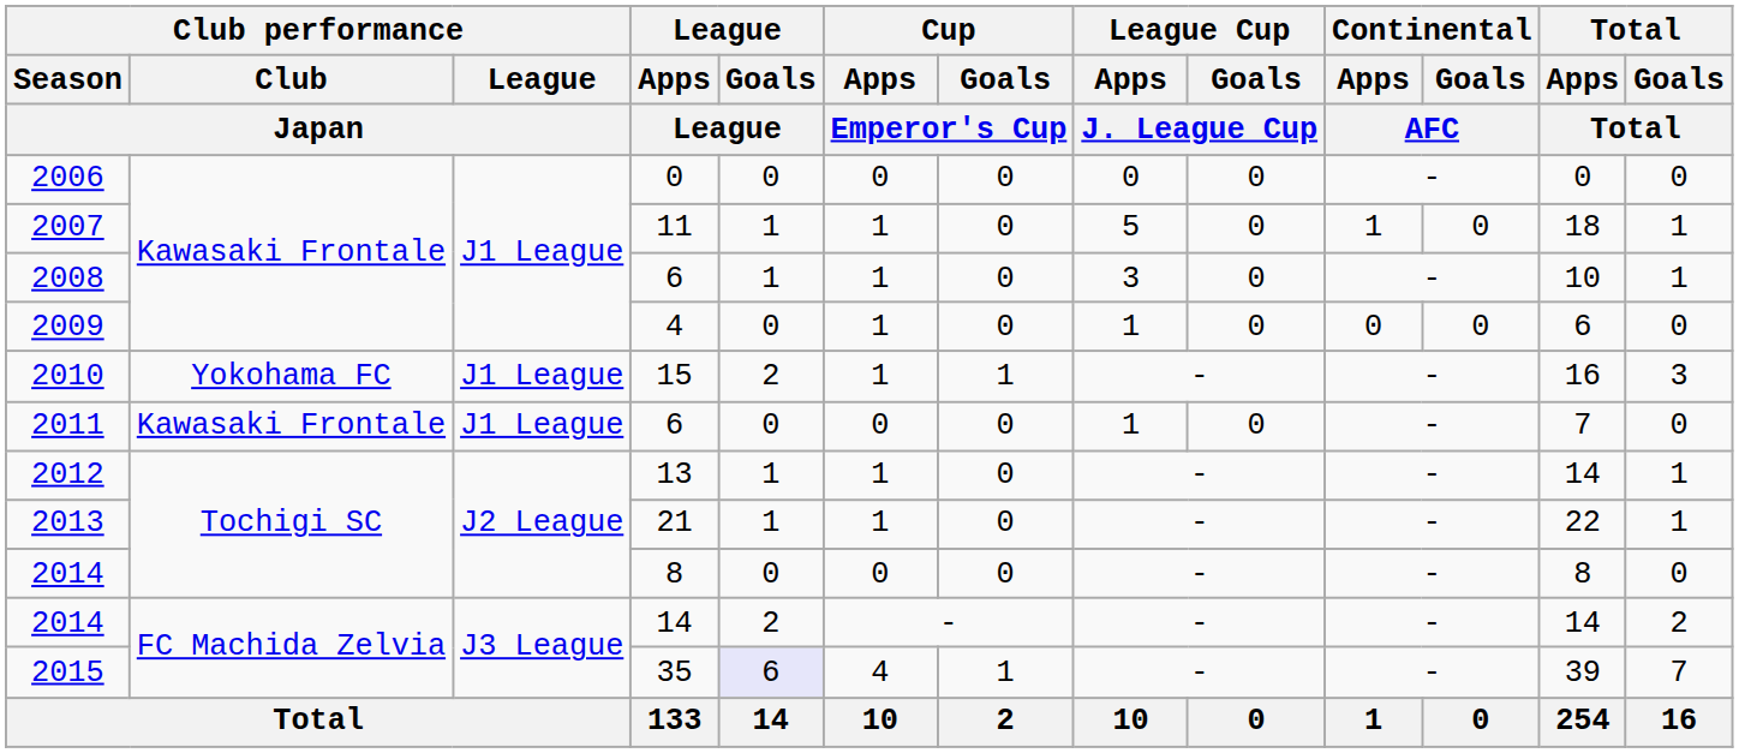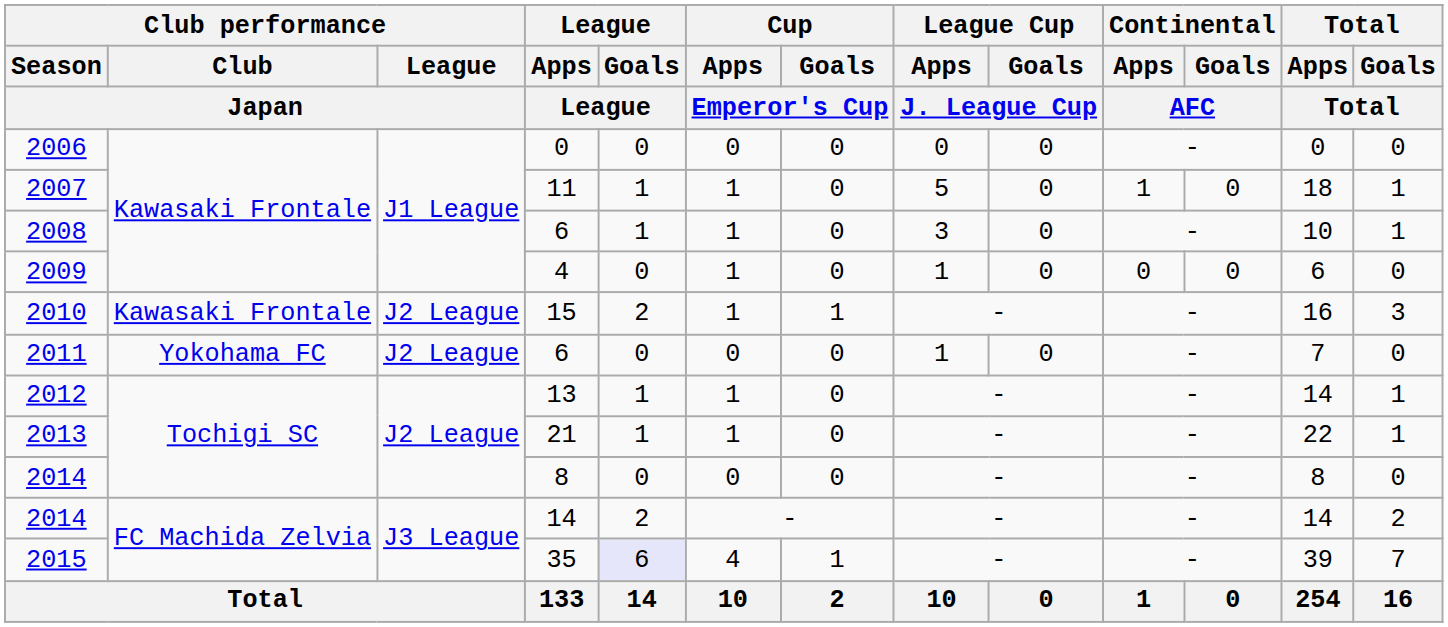2010 | Club performance / Club / Japan: Yokohama FC -> Kawasaki Frontale
2010 | Club performance / League / Japan: J1 League -> J2 League
2011 | Club performance / Club / Japan: Kawasaki Frontale -> Yokohama FC
2011 | Club performance / League / Japan: J1 League -> J2 League
